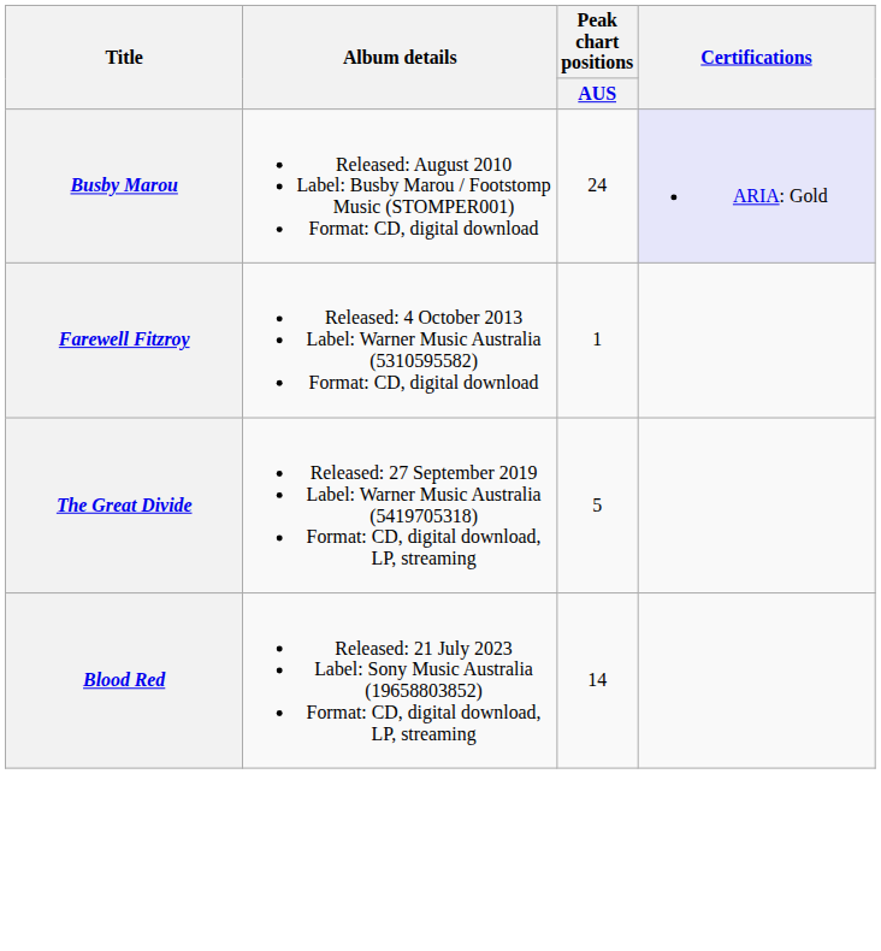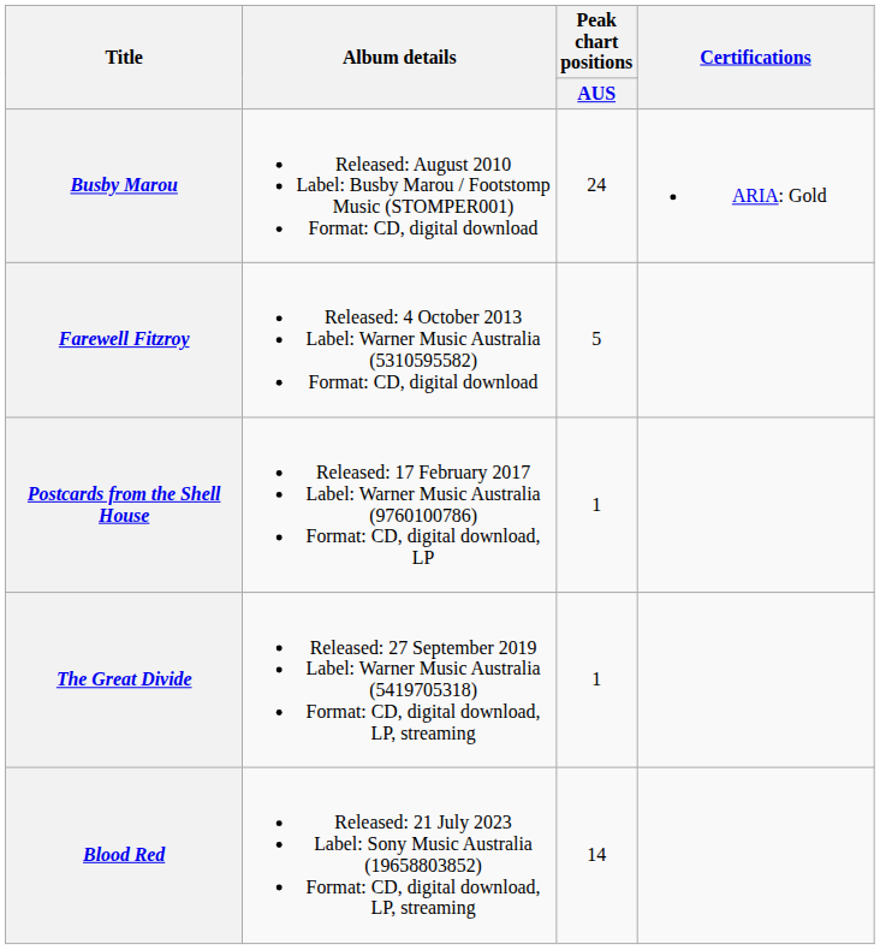Busby Marou | Certifications: lavender background -> no background
Farewell Fitzroy | Peak chart positions / AUS: 1 -> 5
+ row: Postcards from the Shell House | Released: 17 February 2017 Label: Warner Music Australia (9760100786) Format: CD, digital download, LP | 1
The Great Divide | Peak chart positions / AUS: 5 -> 1
